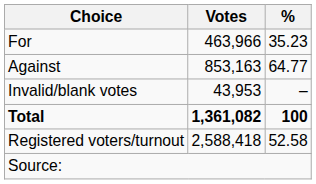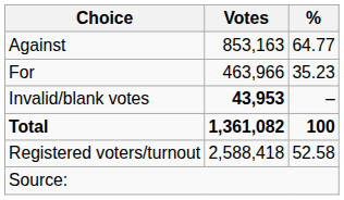rows swapped: For <-> Against
Invalid/blank votes | Votes: normal -> bold
